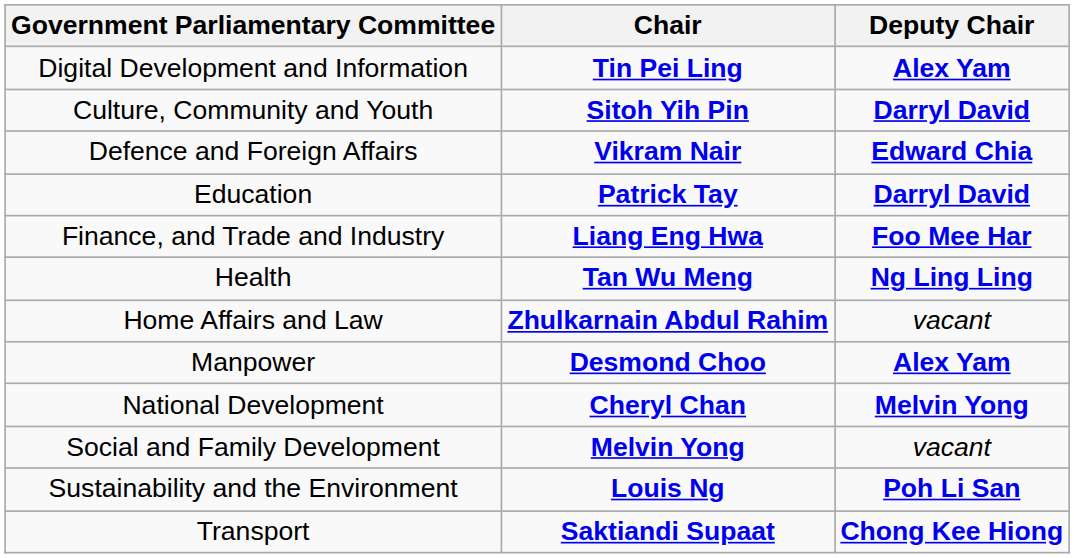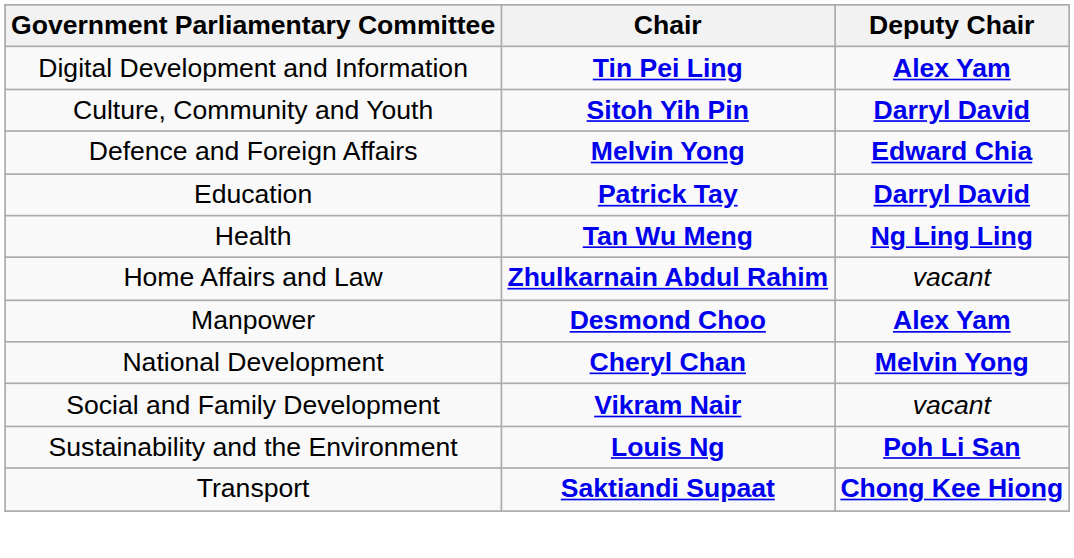Defence and Foreign Affairs | Chair: Vikram Nair -> Melvin Yong
- row: Finance, and Trade and Industry | Liang Eng Hwa | Foo Mee Har
Social and Family Development | Chair: Melvin Yong -> Vikram Nair
